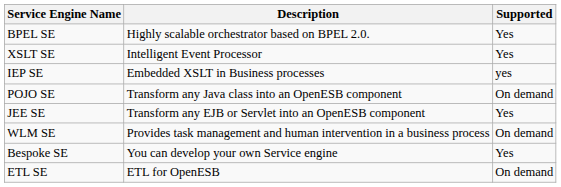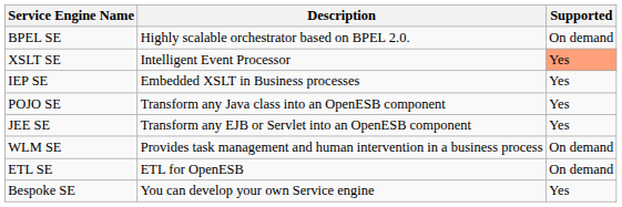BPEL SE | Supported: Yes -> On demand
XSLT SE | Supported: no background -> lightsalmon background
IEP SE | Supported: yes -> Yes
POJO SE | Supported: On demand -> Yes
rows swapped: ETL SE <-> Bespoke SE
